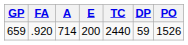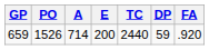columns swapped: PO <-> FA
